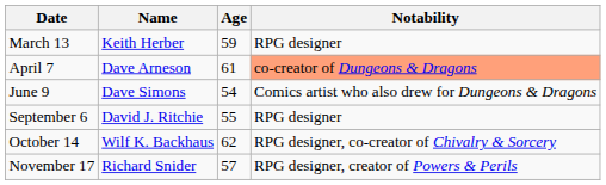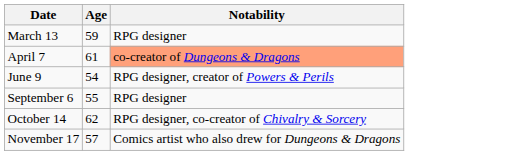- column: Name | Keith Herber | Dave Arneson | Dave Simons | David J. Ritchie | Wilf K. Backhaus | Richard Snider
June 9 | Notability: Comics artist who also drew for Dungeons & Dragons -> RPG designer, creator of Powers & Perils
November 17 | Notability: RPG designer, creator of Powers & Perils -> Comics artist who also drew for Dungeons & Dragons
